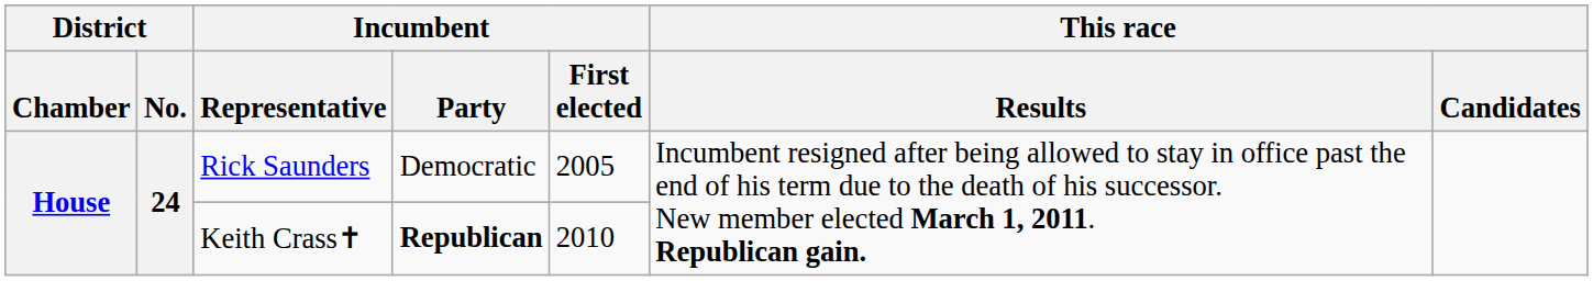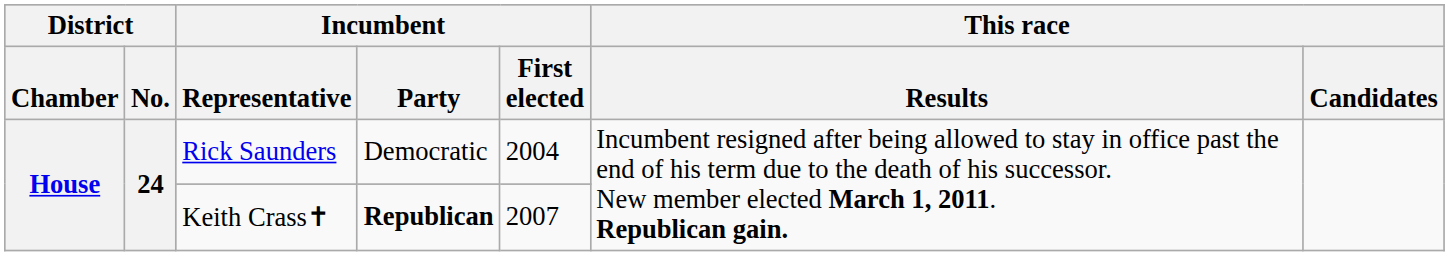Rick Saunders | Incumbent / First elected: 2005 -> 2004
Keith Crass✝ | Incumbent / First elected: 2010 -> 2007
